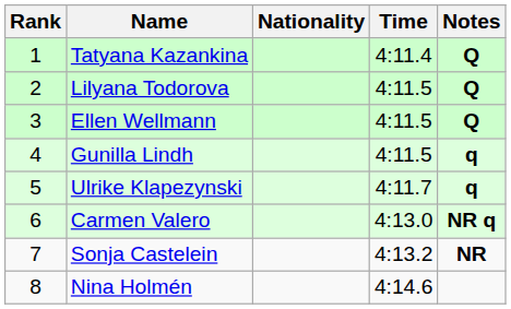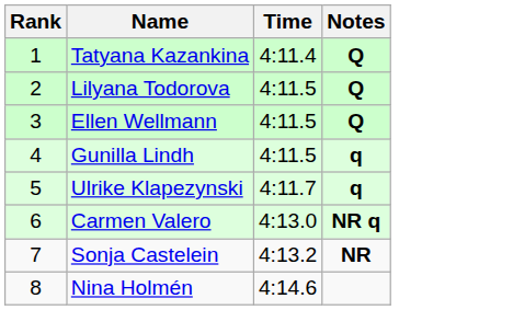- column: Nationality
